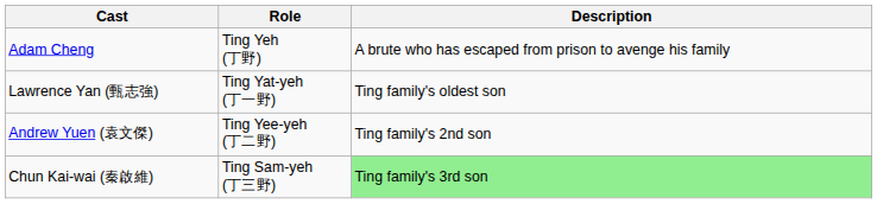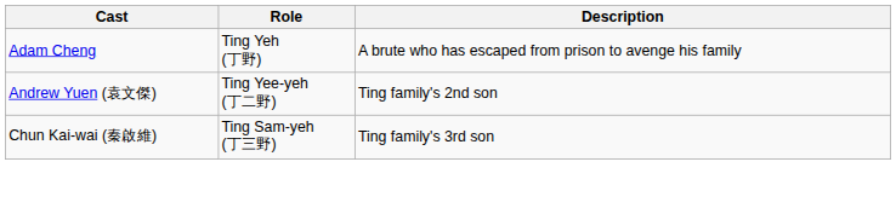- row: Lawrence Yan (甄志強) | Ting Yat-yeh (丁一野) | Ting family's oldest son
Chun Kai-wai (秦啟維) | Description: lightgreen background -> no background
